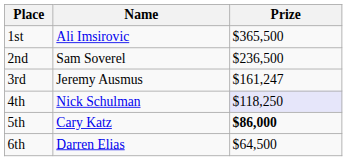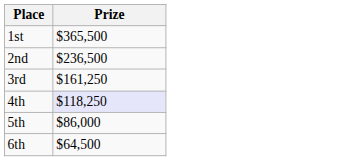- column: Name | Ali Imsirovic | Sam Soverel | Jeremy Ausmus | Nick Schulman | Cary Katz | Darren Elias
3rd | Prize: $161,247 -> $161,250
5th | Prize: bold -> normal
